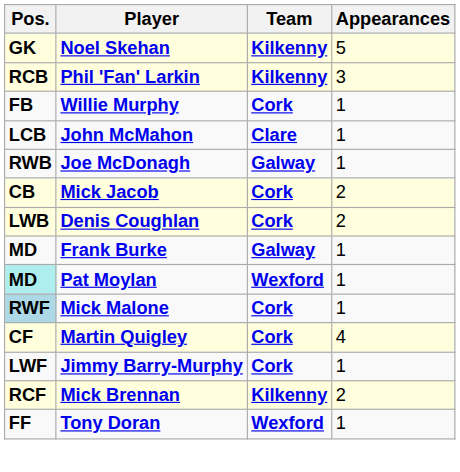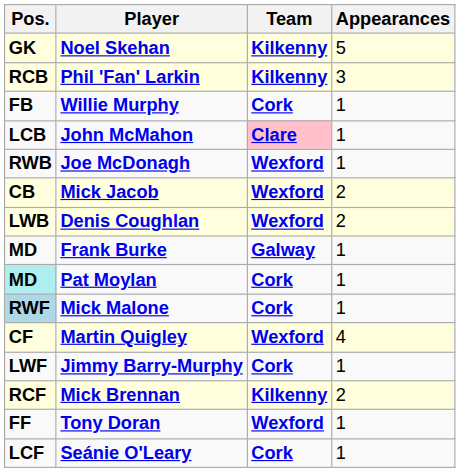John McMahon | Team: no background -> pink background
Joe McDonagh | Team: Galway -> Wexford
Mick Jacob | Team: Cork -> Wexford
Denis Coughlan | Team: Cork -> Wexford
Pat Moylan | Team: Wexford -> Cork
Martin Quigley | Team: Cork -> Wexford
+ row: LCF | Seánie O'Leary | Cork | 1
